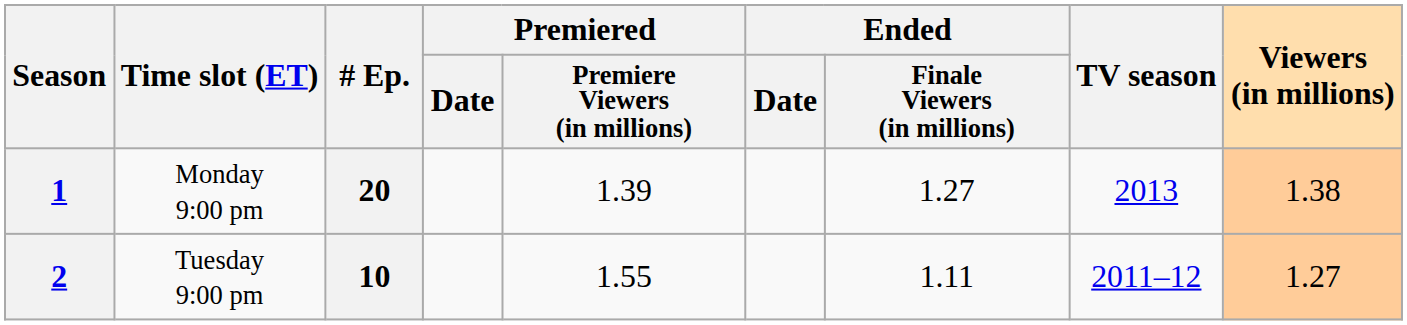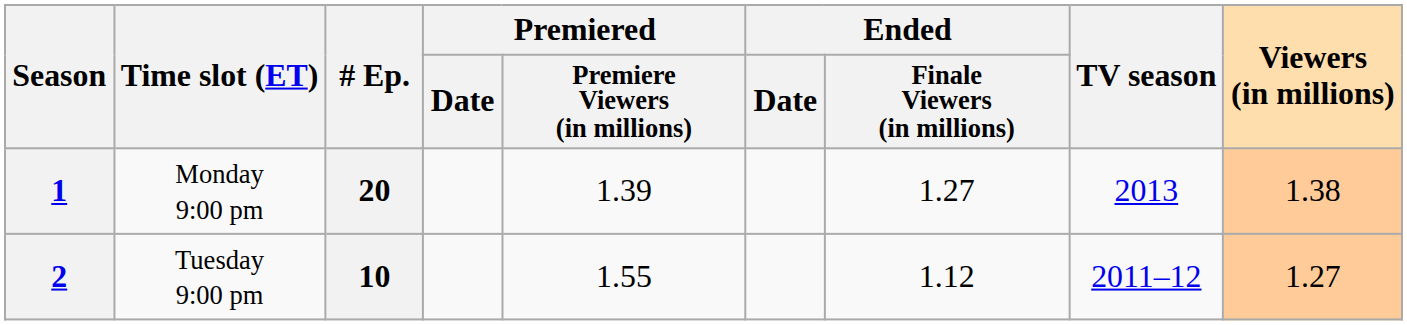2 | Ended / Finale Viewers (in millions): 1.11 -> 1.12
